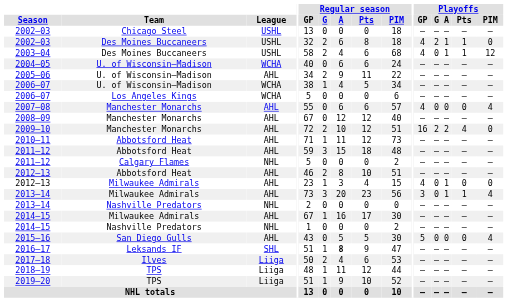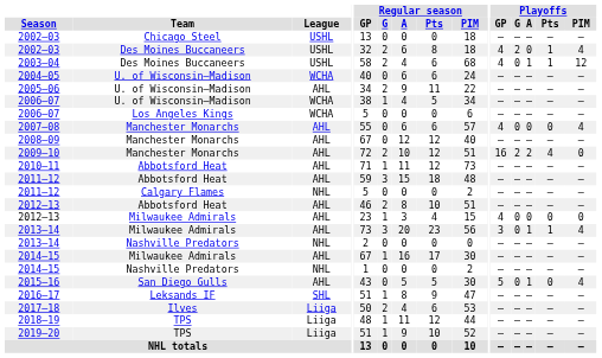2002–03 / Des Moines Buccaneers | Playoffs / A: 1 -> 0
2002–03 / Des Moines Buccaneers | Playoffs / PIM: 0 -> 4
2012–13 / Milwaukee Admirals | Playoffs / A: 1 -> 0
2015–16 | Playoffs / A: 0 -> 1
2016–17 | Regular season / A: bold -> normal
